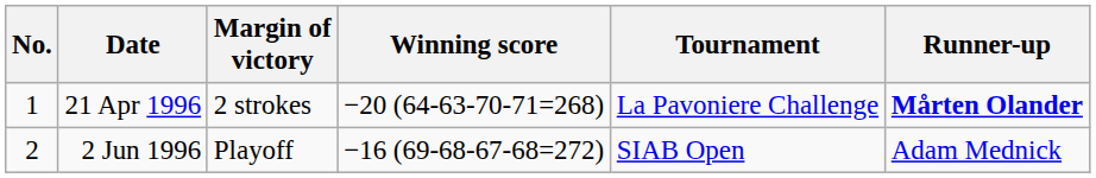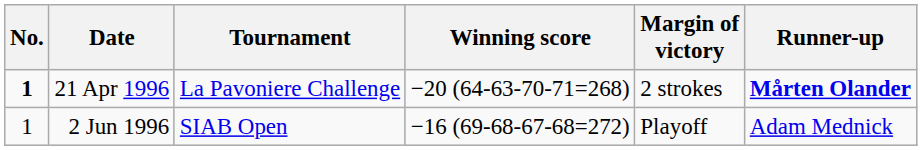columns swapped: Tournament <-> Margin of victory
21 Apr 1996 | No.: normal -> bold
2 Jun 1996 | No.: 2 -> 1
